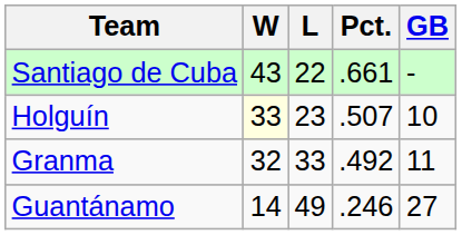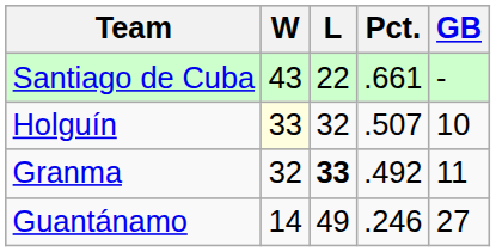Holguín | L: 23 -> 32
Granma | L: normal -> bold
